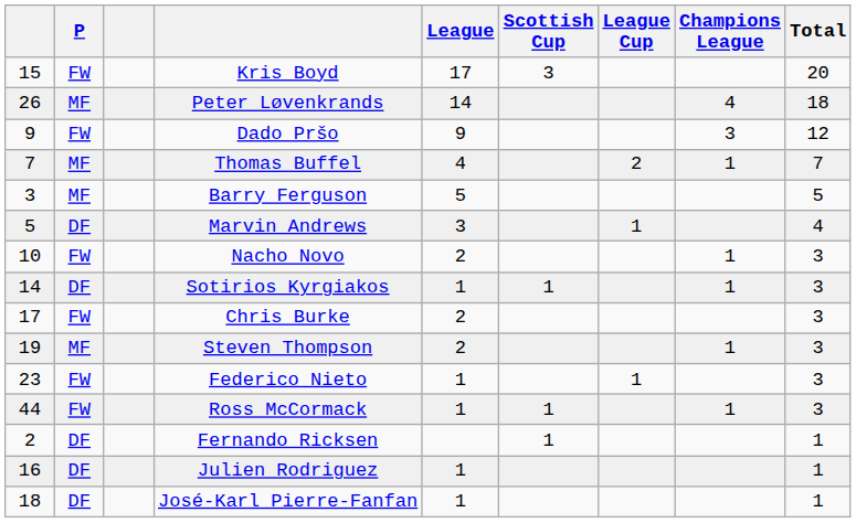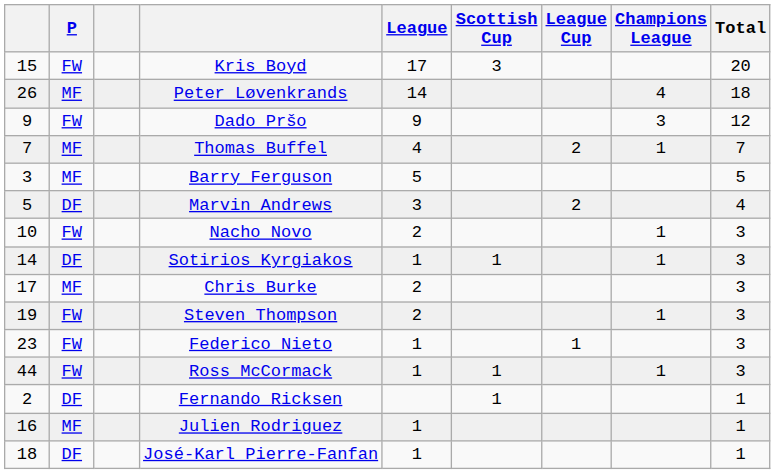Marvin Andrews | League Cup: 1 -> 2
Chris Burke | P: FW -> MF
Steven Thompson | P: MF -> FW
Julien Rodriguez | P: DF -> MF
